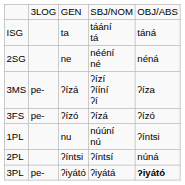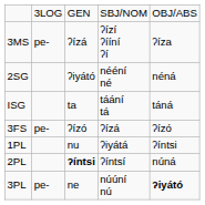rows swapped: ISG <-> 3MS
2SG | column 3: ne -> ʔiyátó
1PL | column 4: núúní nú -> ʔiyátá
2PL | column 3: normal -> bold
3PL | column 3: ʔiyátó -> ne
3PL | column 4: ʔiyátá -> núúní nú
